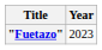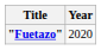"Fuetazo" | Year: 2023 -> 2020
